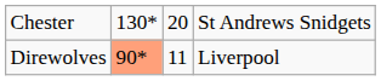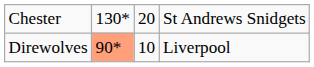Direwolves | column 3: 11 -> 10
